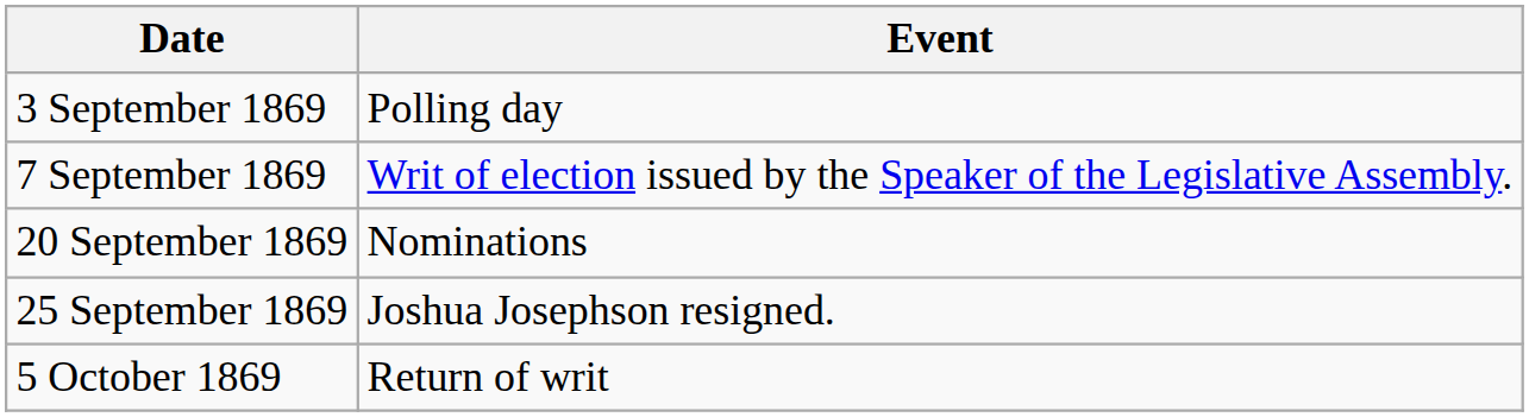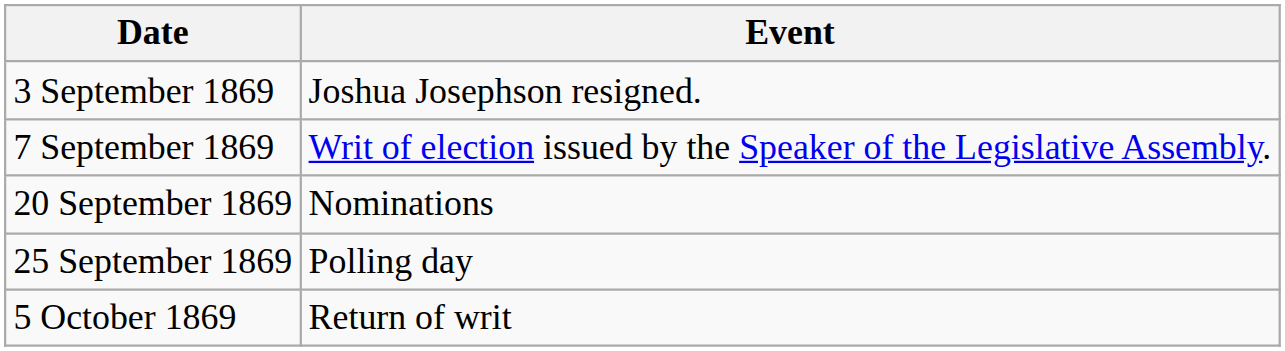3 September 1869 | Event: Polling day -> Joshua Josephson resigned.
25 September 1869 | Event: Joshua Josephson resigned. -> Polling day
